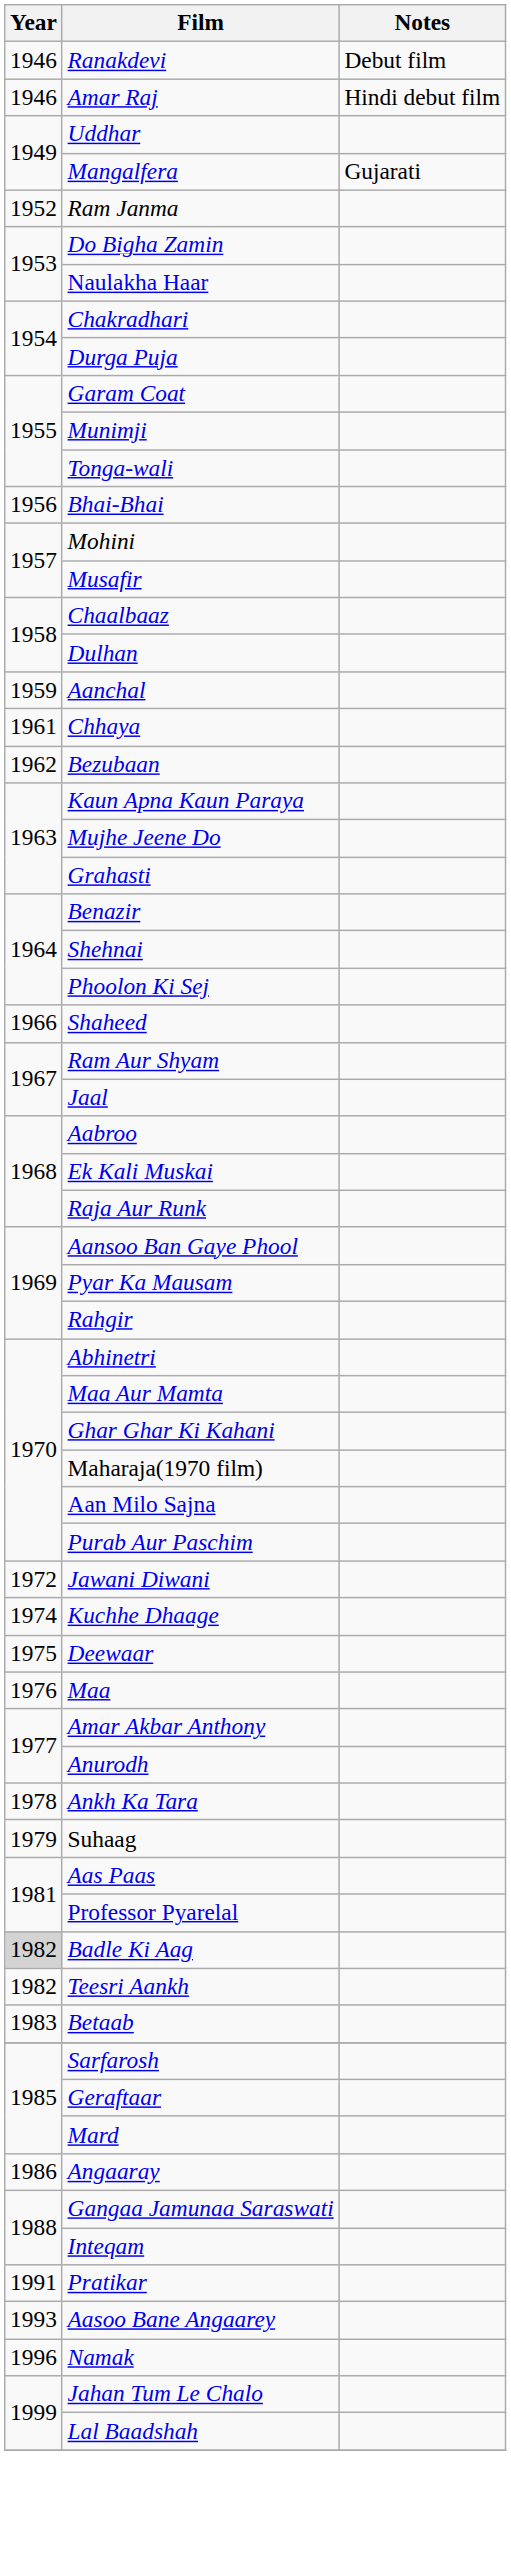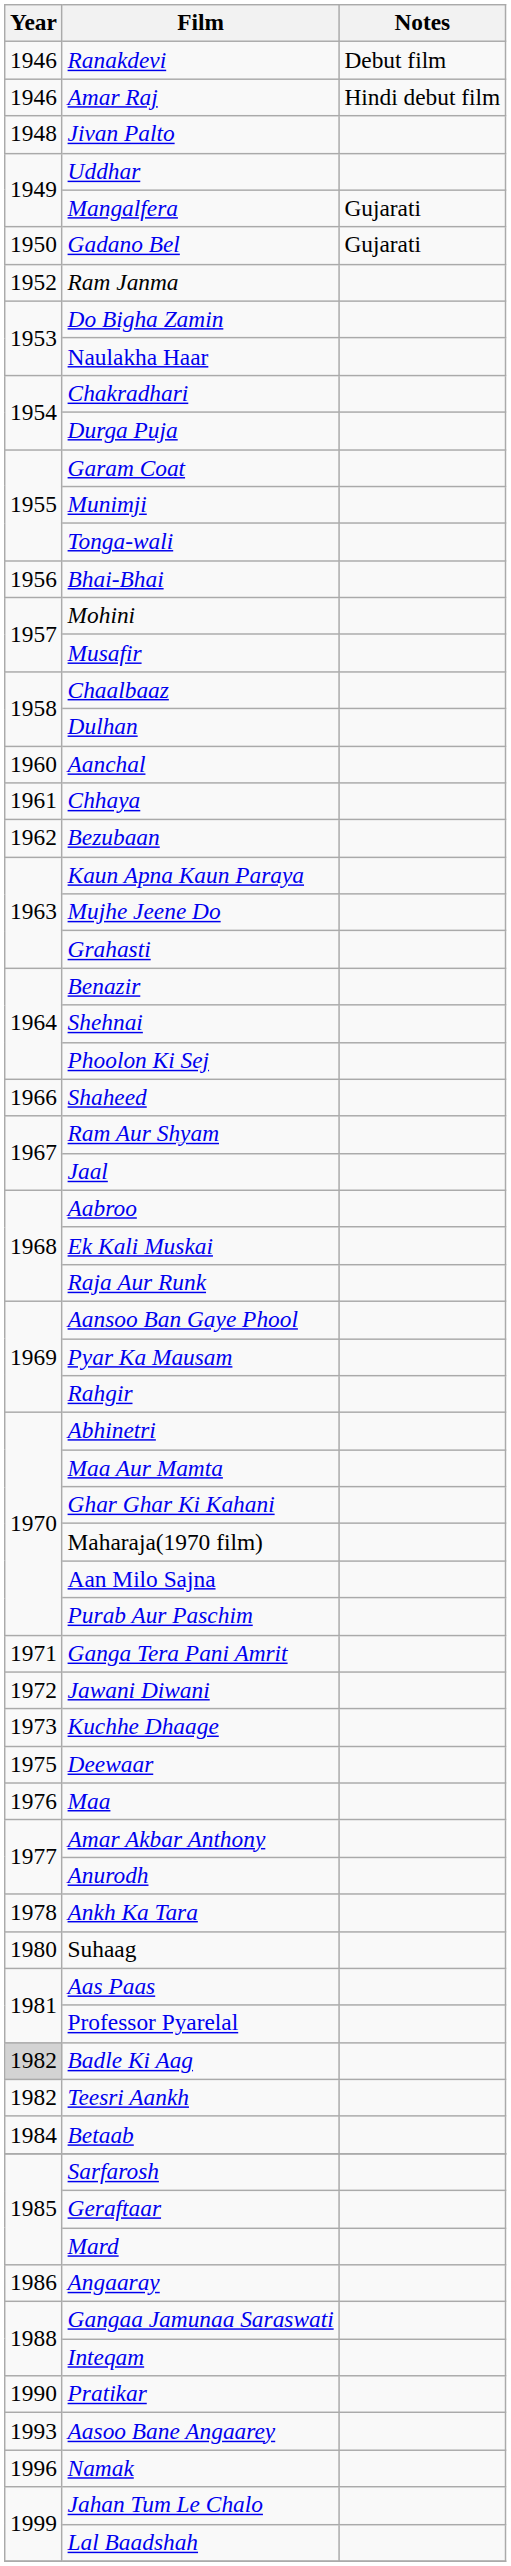+ row: 1948 | Jivan Palto
+ row: 1950 | Gadano Bel | Gujarati
Aanchal | Year: 1959 -> 1960
+ row: 1971 | Ganga Tera Pani Amrit
Kuchhe Dhaage | Year: 1974 -> 1973
Suhaag | Year: 1979 -> 1980
Betaab | Year: 1983 -> 1984
Pratikar | Year: 1991 -> 1990
